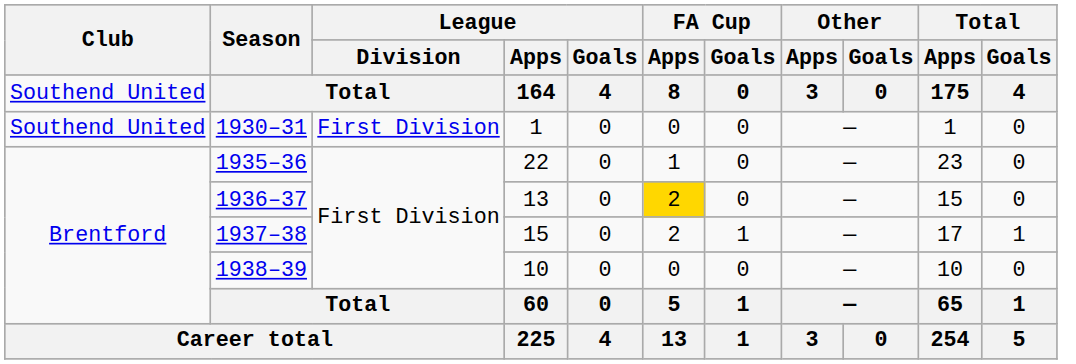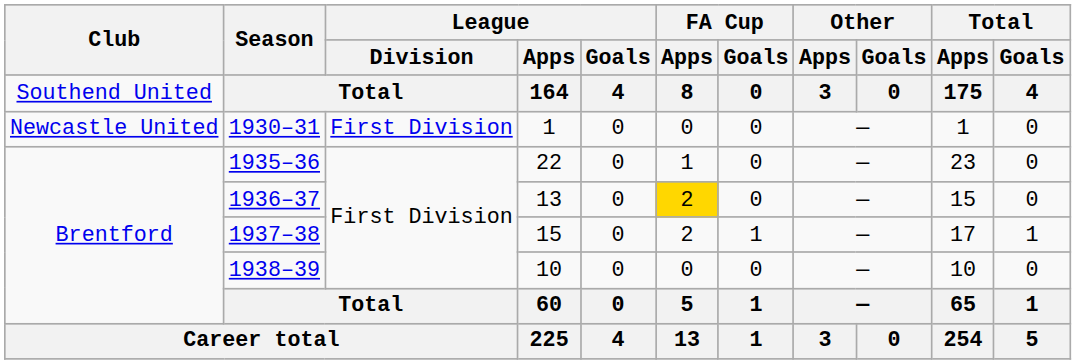1930–31 | Club: Southend United -> Newcastle United
